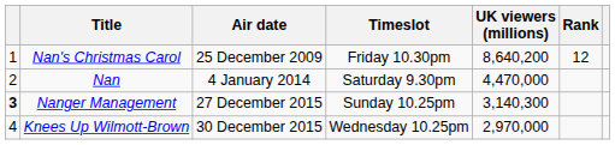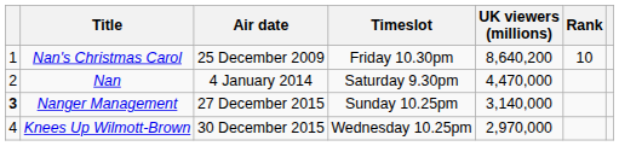Nan's Christmas Carol | Rank: 12 -> 10
Nanger Management | UK viewers (millions): 3,140,300 -> 3,140,000
